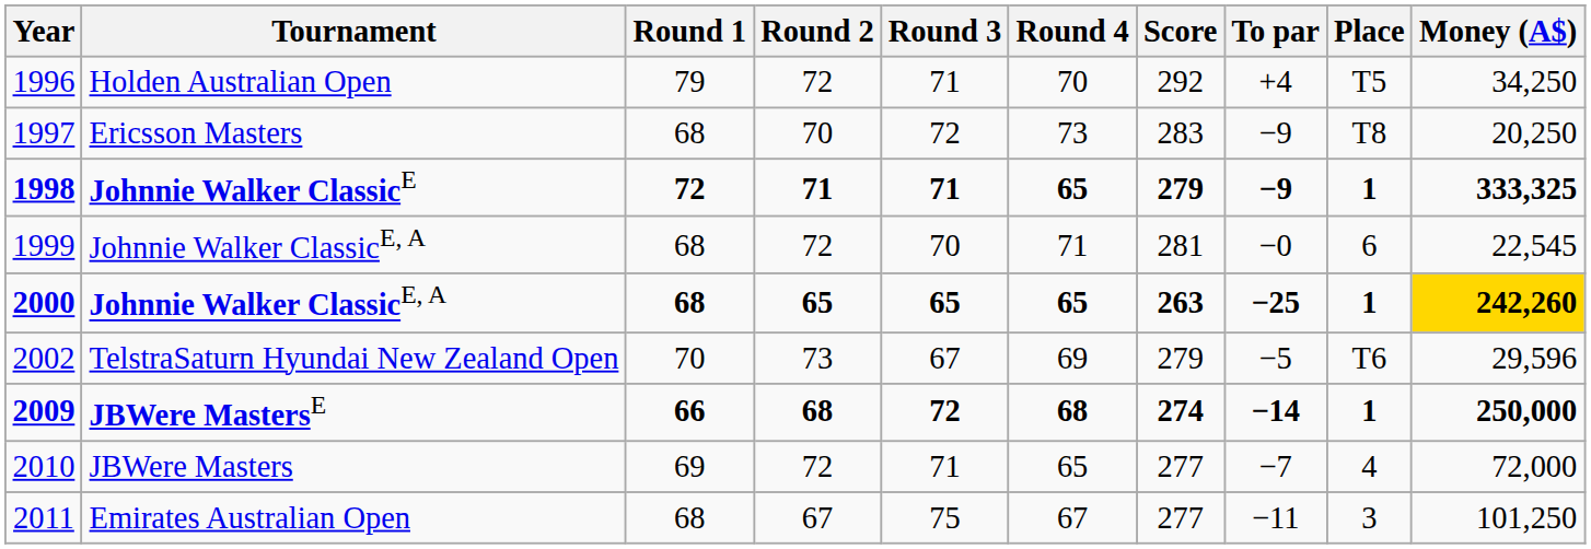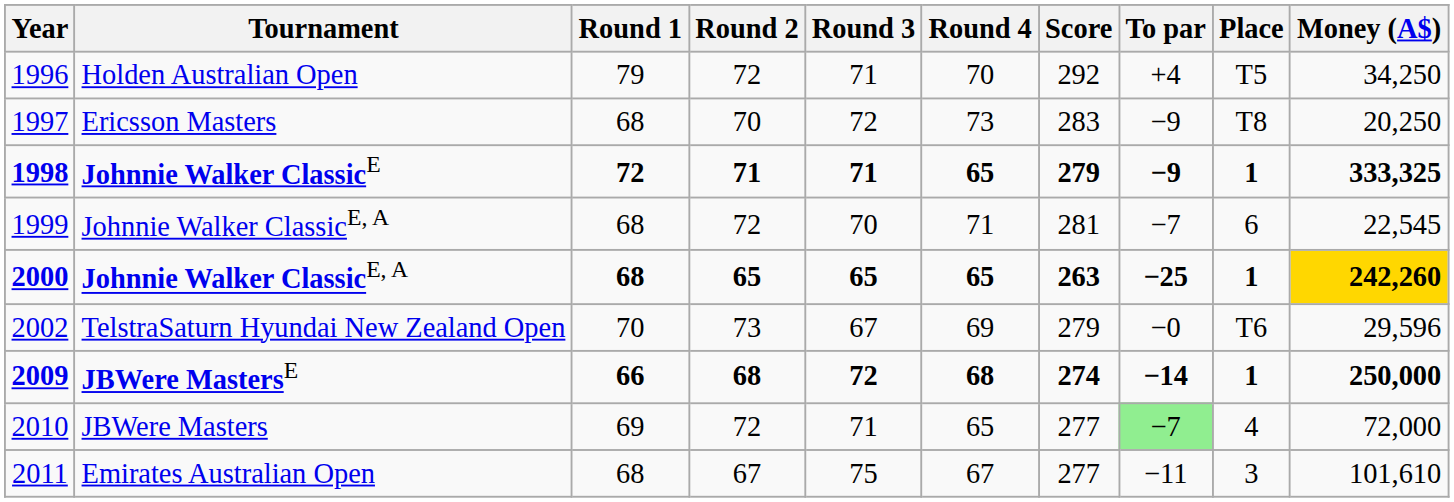1999 | To par: −0 -> −7
2002 | To par: −5 -> −0
2010 | To par: no background -> lightgreen background
2011 | Money (A$): 101,250 -> 101,610
